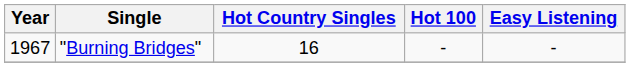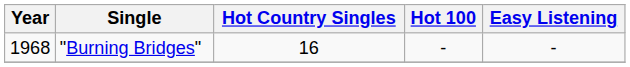"Burning Bridges" | Year: 1967 -> 1968
